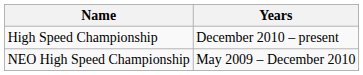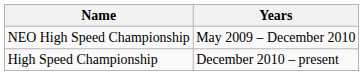rows swapped: NEO High Speed Championship <-> High Speed Championship
